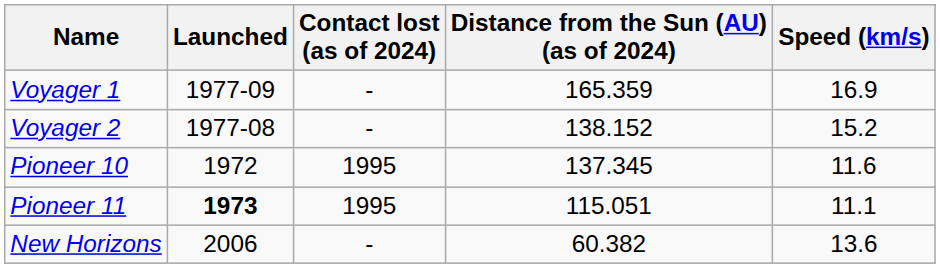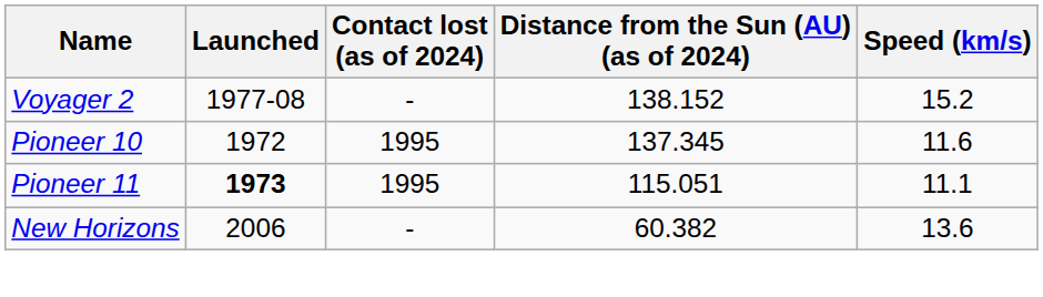- row: Voyager 1 | 1977-09 | - | 165.359 | 16.9
